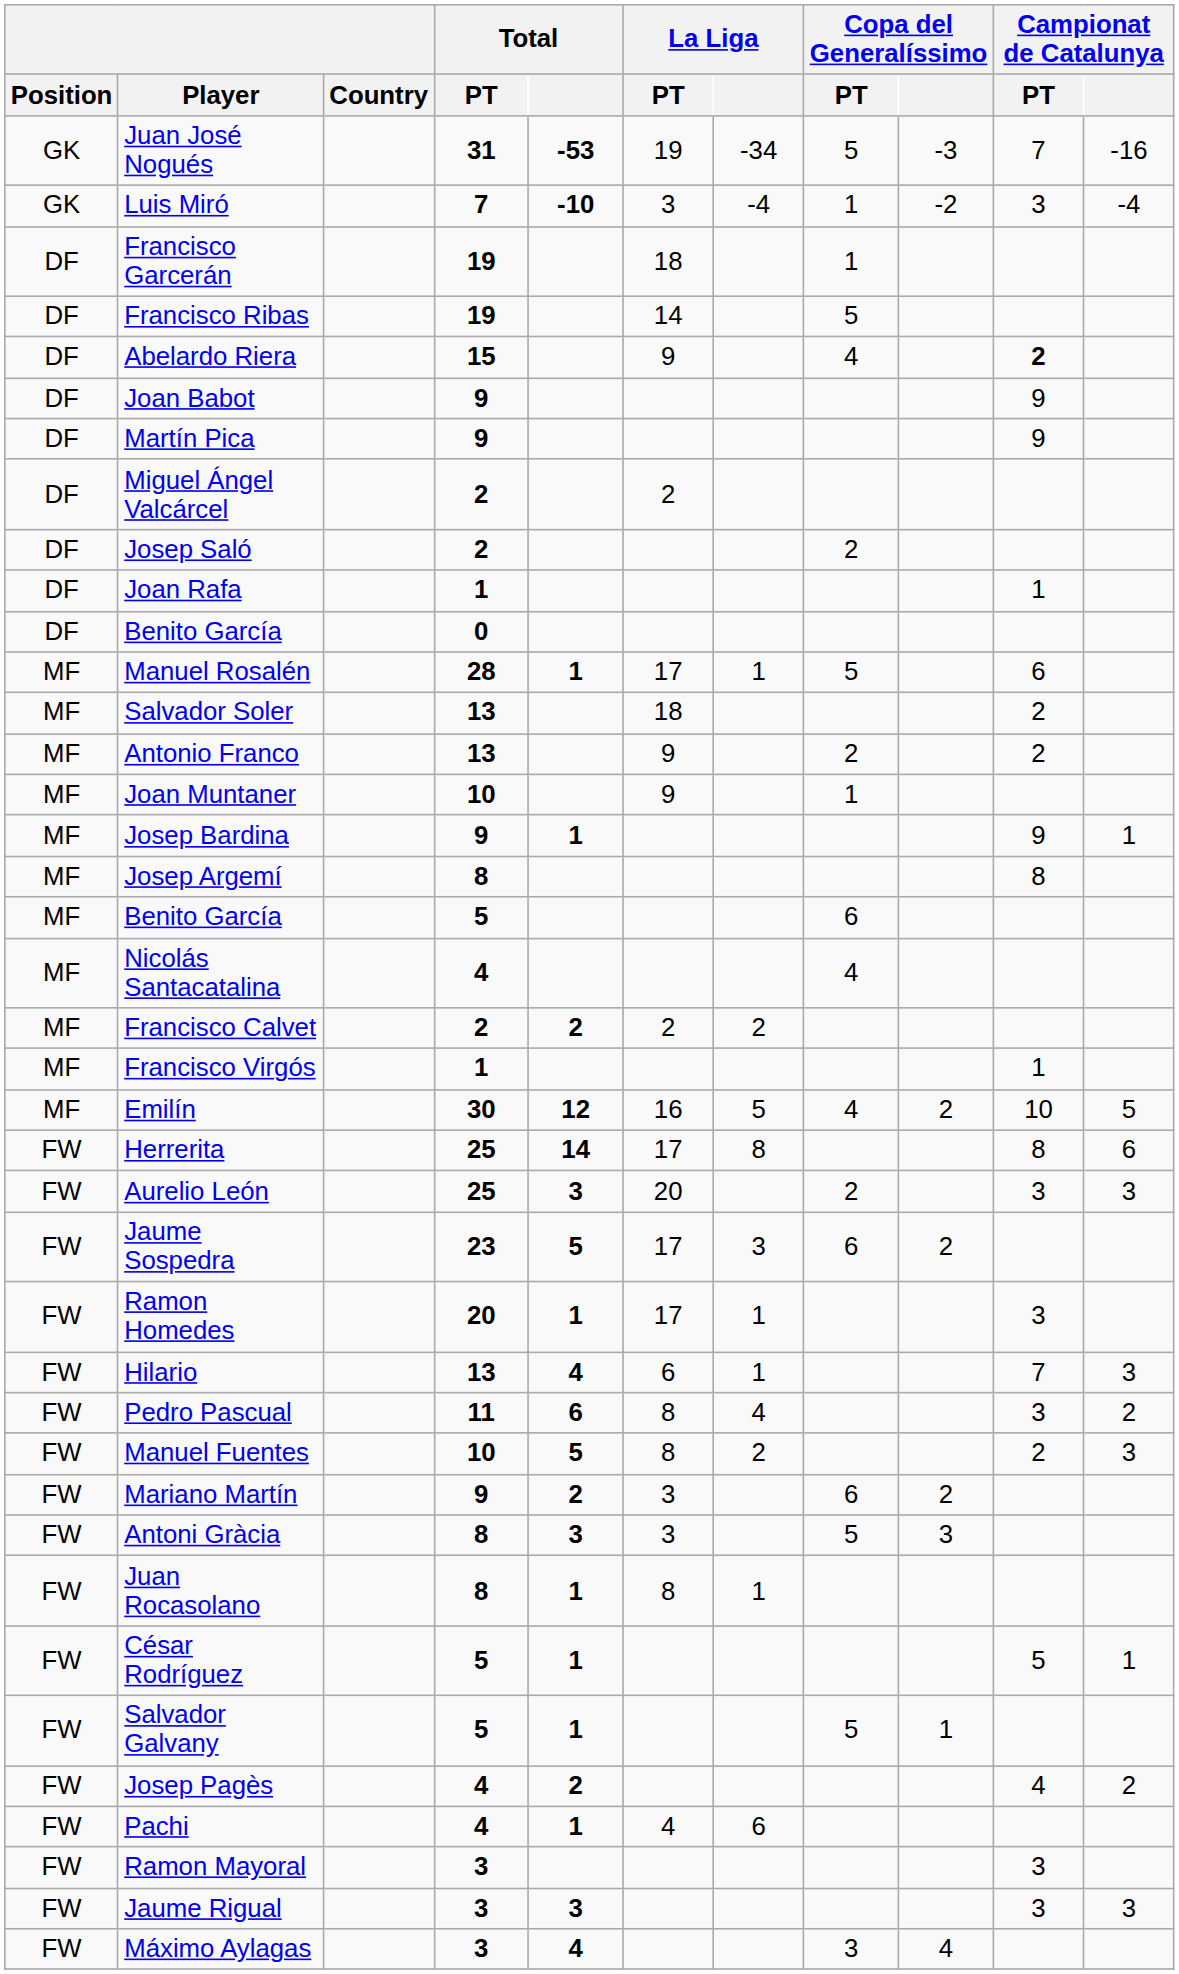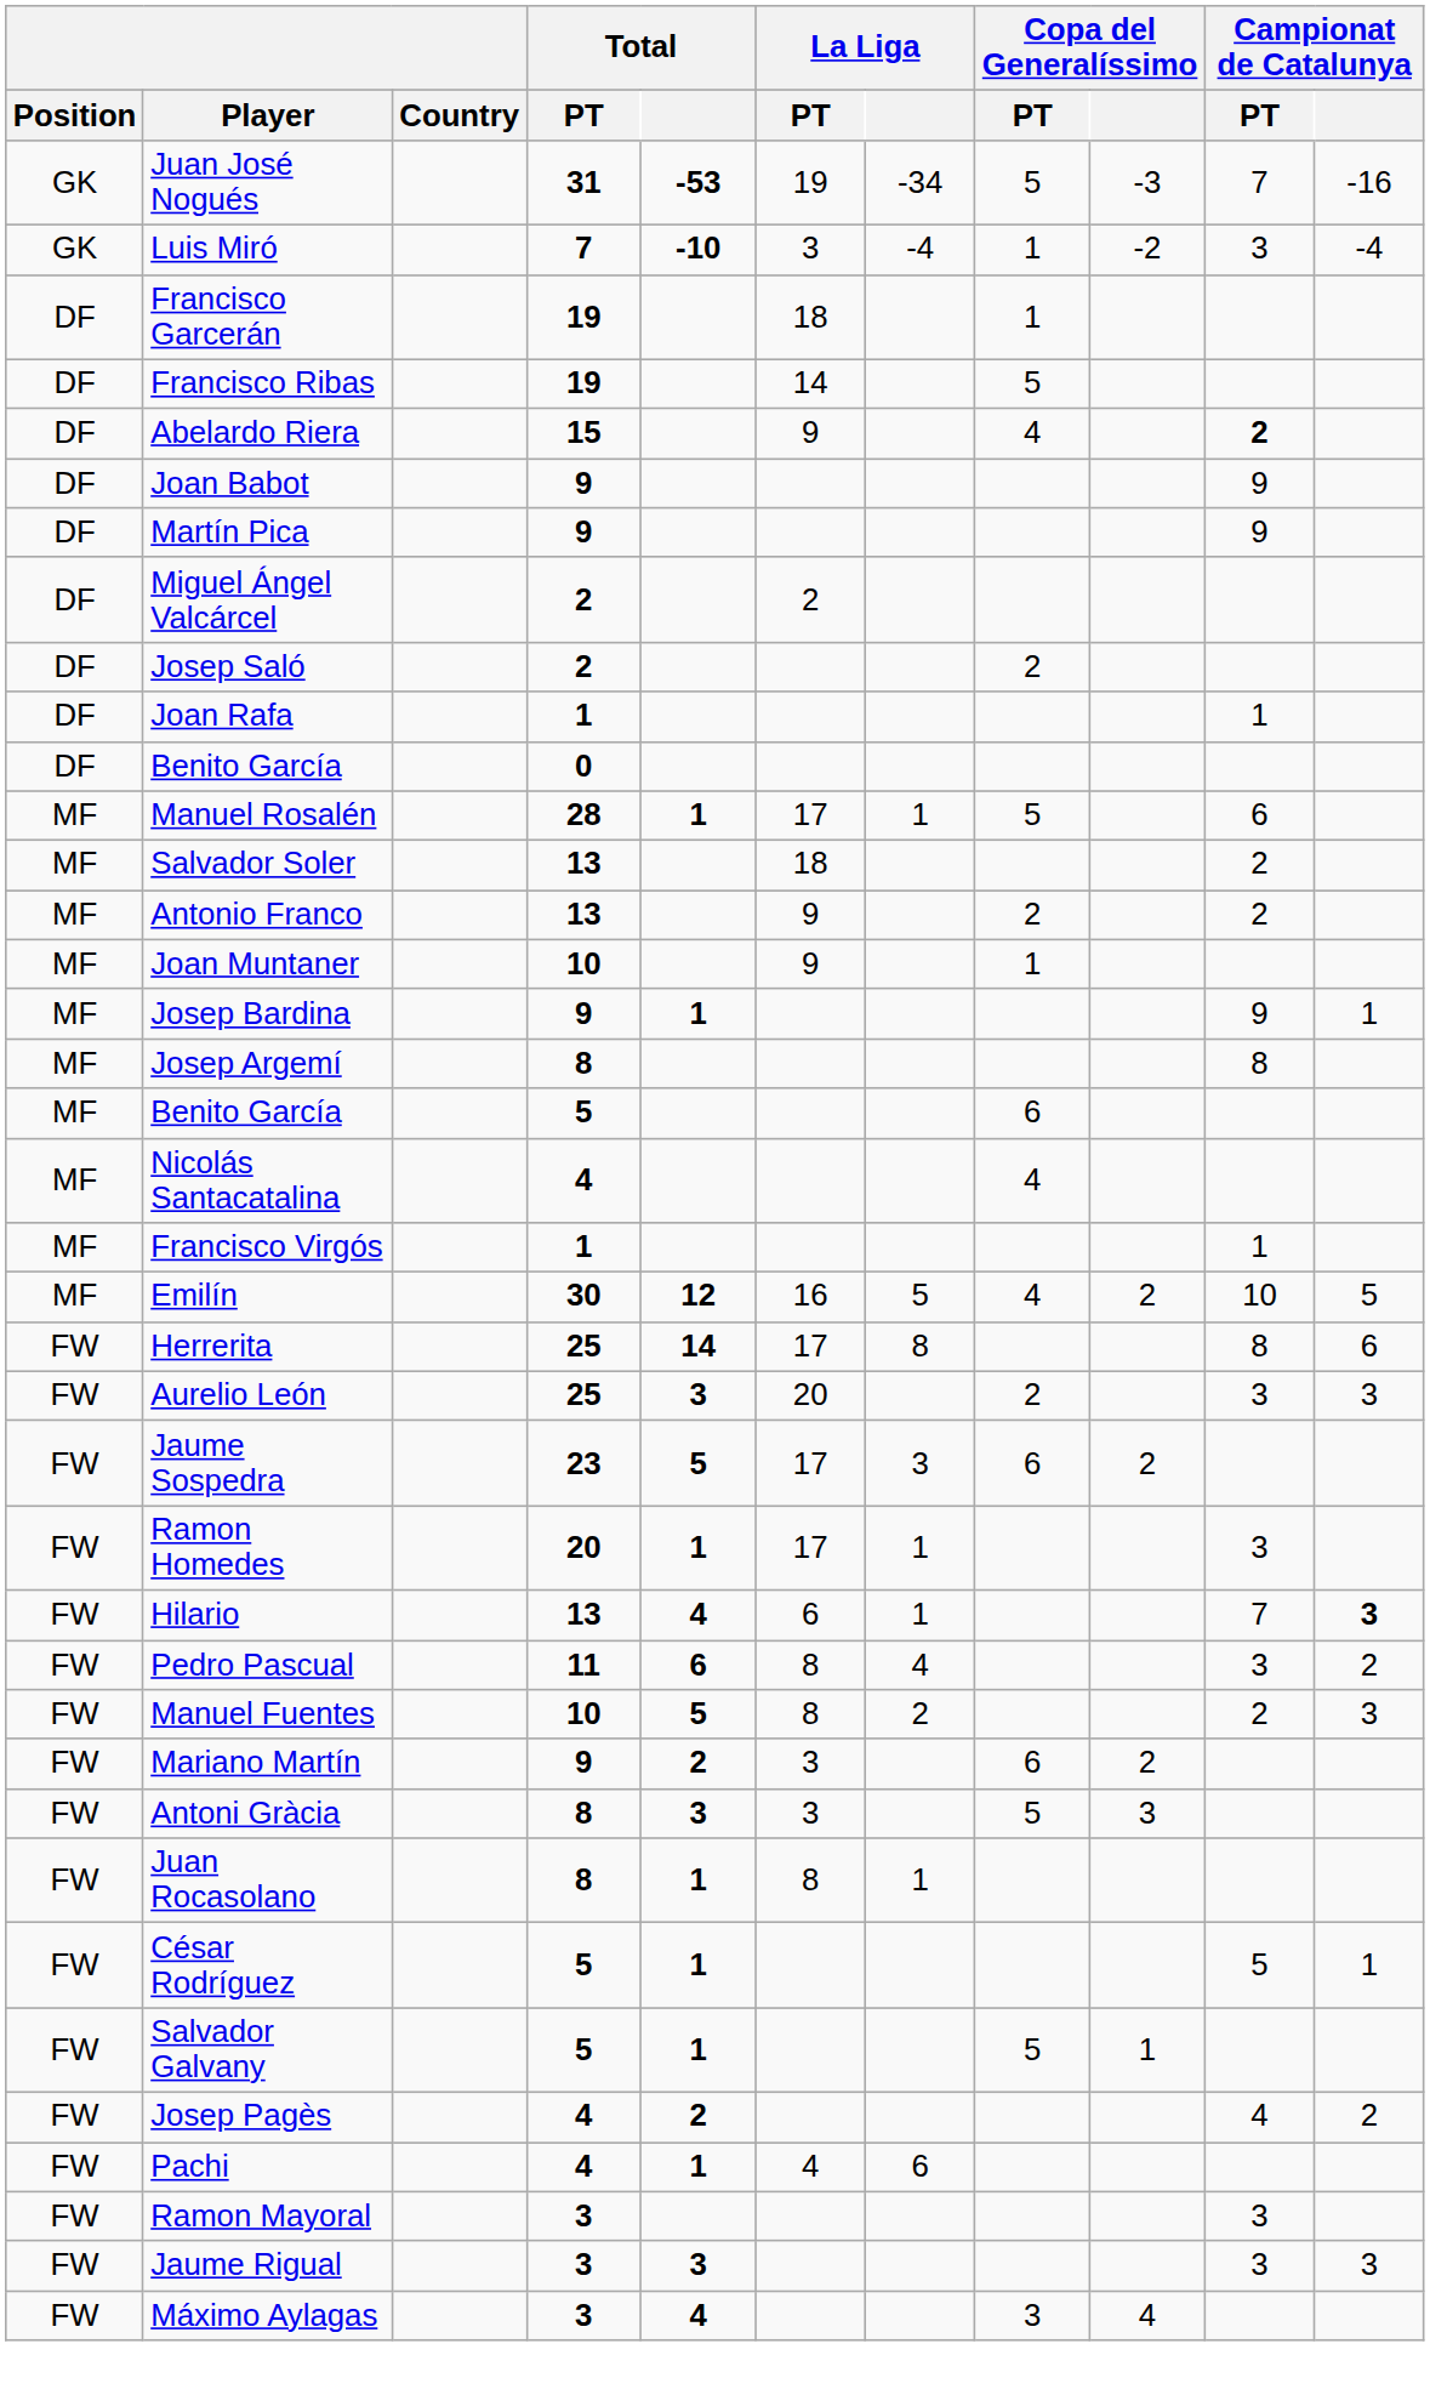- row: MF | Francisco Calvet | 2 | 2 | 2 | 2
Hilario | Campionat de Catalunya: normal -> bold
